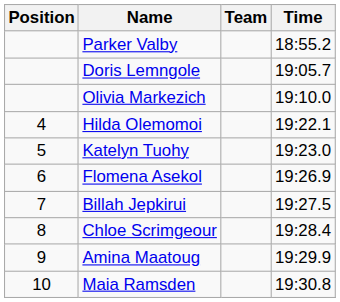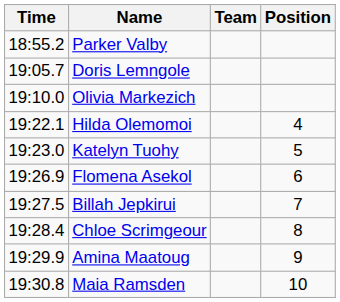columns swapped: Position <-> Time
